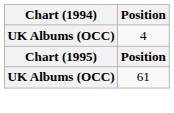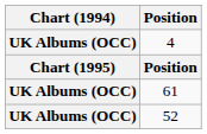+ row: UK Albums (OCC) | 52
